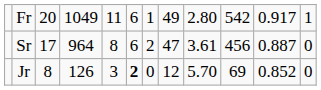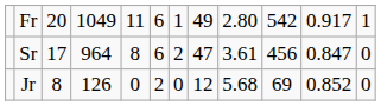Sr | column 11: 0.887 -> 0.847
Jr | column 5: 3 -> 0
Jr | column 6: bold -> normal
Jr | column 9: 5.70 -> 5.68
